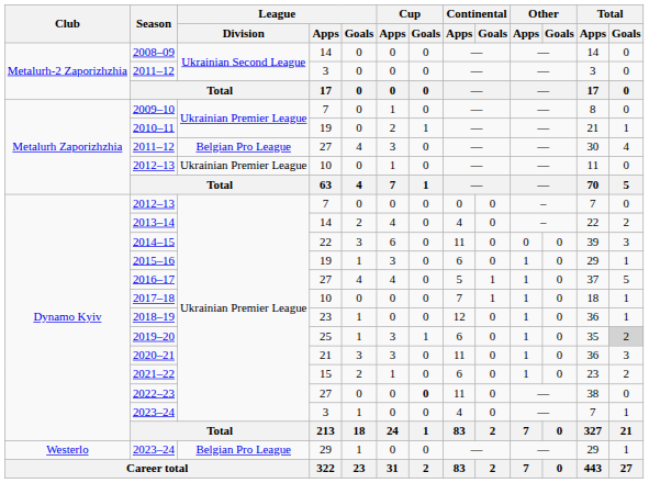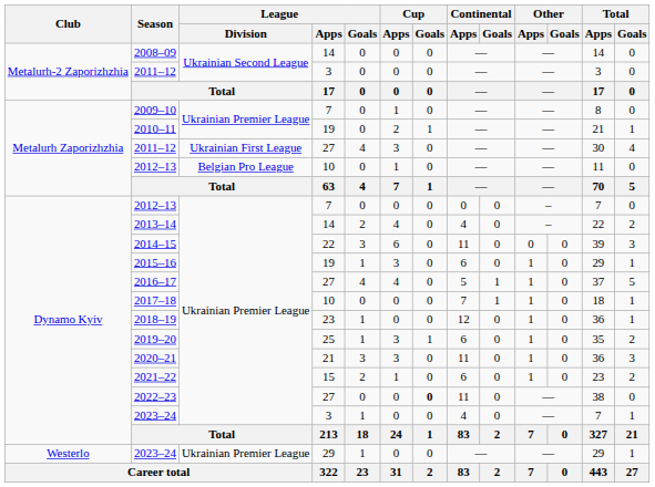2011–12 / 27 | League / Division: Belgian Pro League -> Ukrainian First League
2012–13 / 10 | League / Division: Ukrainian Premier League -> Belgian Pro League
2019–20 | Total / Goals: lightgrey background -> no background
2023–24 / 29 | League / Division: Belgian Pro League -> Ukrainian Premier League
